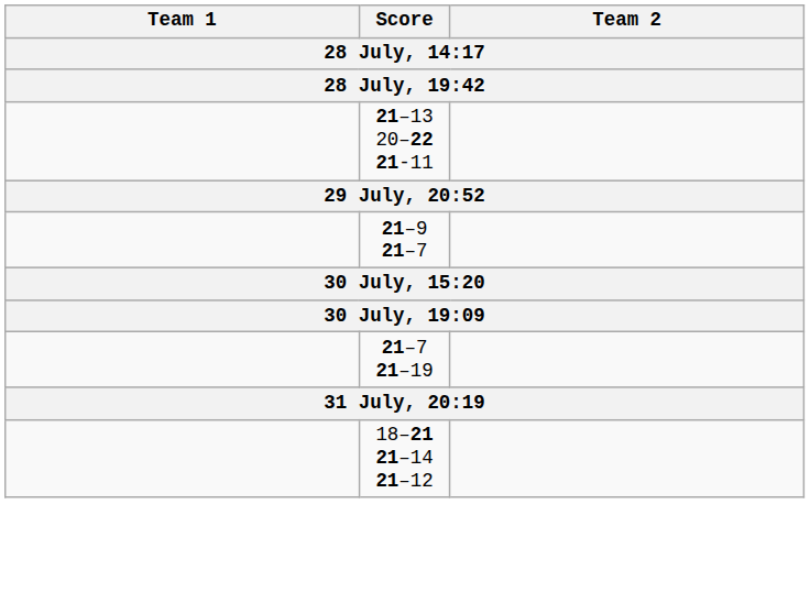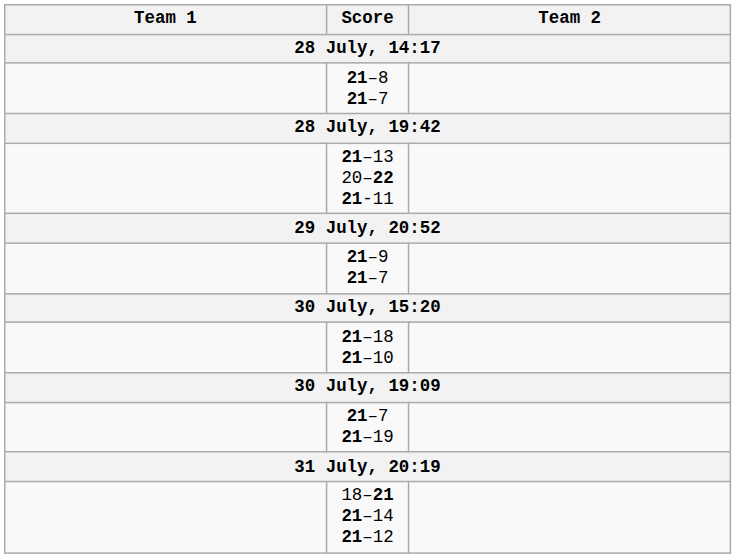+ row: 21–8 21–7
+ row: 21–18 21–10
